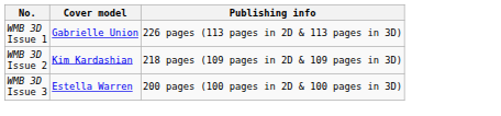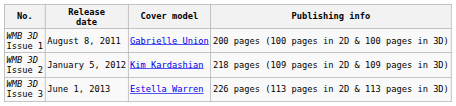+ column: Release date | August 8, 2011 | January 5, 2012 | June 1, 2013
WMB 3D Issue 1 | Publishing info: 226 pages (113 pages in 2D & 113 pages in 3D) -> 200 pages (100 pages in 2D & 100 pages in 3D)
WMB 3D Issue 3 | Publishing info: 200 pages (100 pages in 2D & 100 pages in 3D) -> 226 pages (113 pages in 2D & 113 pages in 3D)
